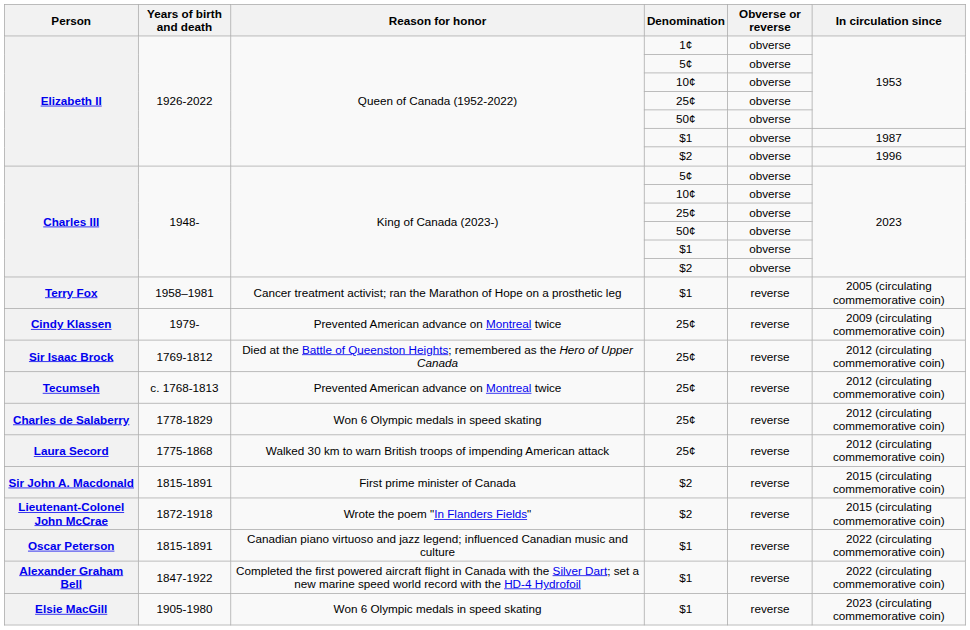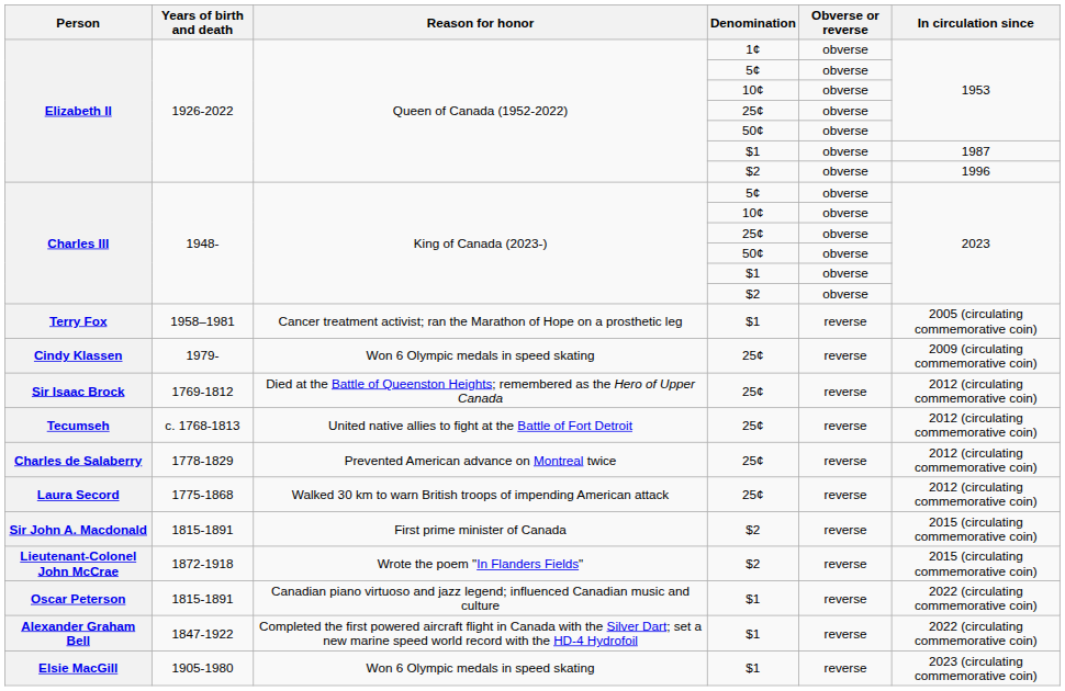Cindy Klassen | Reason for honor: Prevented American advance on Montreal twice -> Won 6 Olympic medals in speed skating
Tecumseh | Reason for honor: Prevented American advance on Montreal twice -> United native allies to fight at the Battle of Fort Detroit
Charles de Salaberry | Reason for honor: Won 6 Olympic medals in speed skating -> Prevented American advance on Montreal twice
